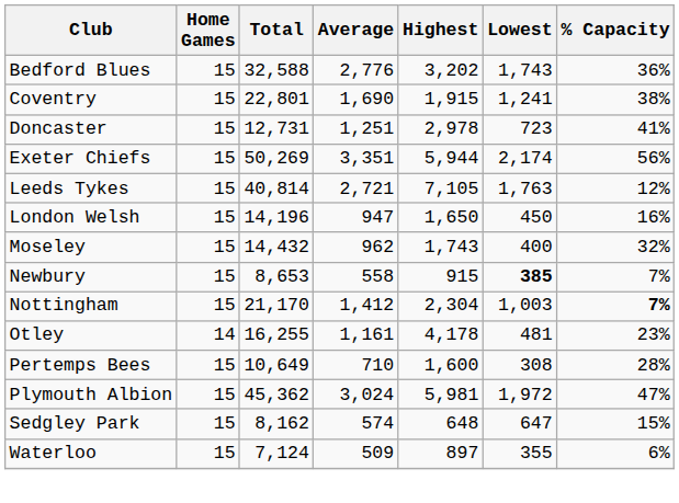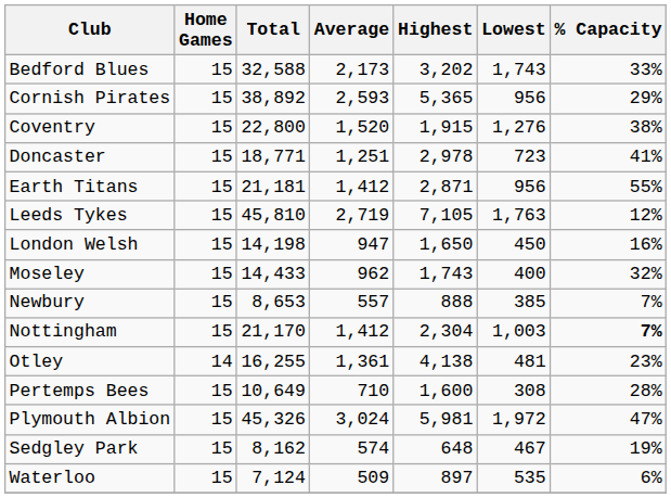Bedford Blues | Average: 2,776 -> 2,173
Bedford Blues | % Capacity: 36% -> 33%
+ row: Cornish Pirates | 15 | 38,892 | 2,593 | 5,365 | 956 | 29%
Coventry | Total: 22,801 -> 22,800
Coventry | Average: 1,690 -> 1,520
Coventry | Lowest: 1,241 -> 1,276
Doncaster | Total: 12,731 -> 18,771
+ row: Earth Titans | 15 | 21,181 | 1,412 | 2,871 | 956 | 55%
- row: Exeter Chiefs | 15 | 50,269 | 3,351 | 5,944 | 2,174 | 56%
Leeds Tykes | Total: 40,814 -> 45,810
Leeds Tykes | Average: 2,721 -> 2,719
London Welsh | Total: 14,196 -> 14,198
Moseley | Total: 14,432 -> 14,433
Newbury | Average: 558 -> 557
Newbury | Highest: 915 -> 888
Newbury | Lowest: bold -> normal
Otley | Average: 1,161 -> 1,361
Otley | Highest: 4,178 -> 4,138
Plymouth Albion | Total: 45,362 -> 45,326
Sedgley Park | Lowest: 647 -> 467
Sedgley Park | % Capacity: 15% -> 19%
Waterloo | Lowest: 355 -> 535
